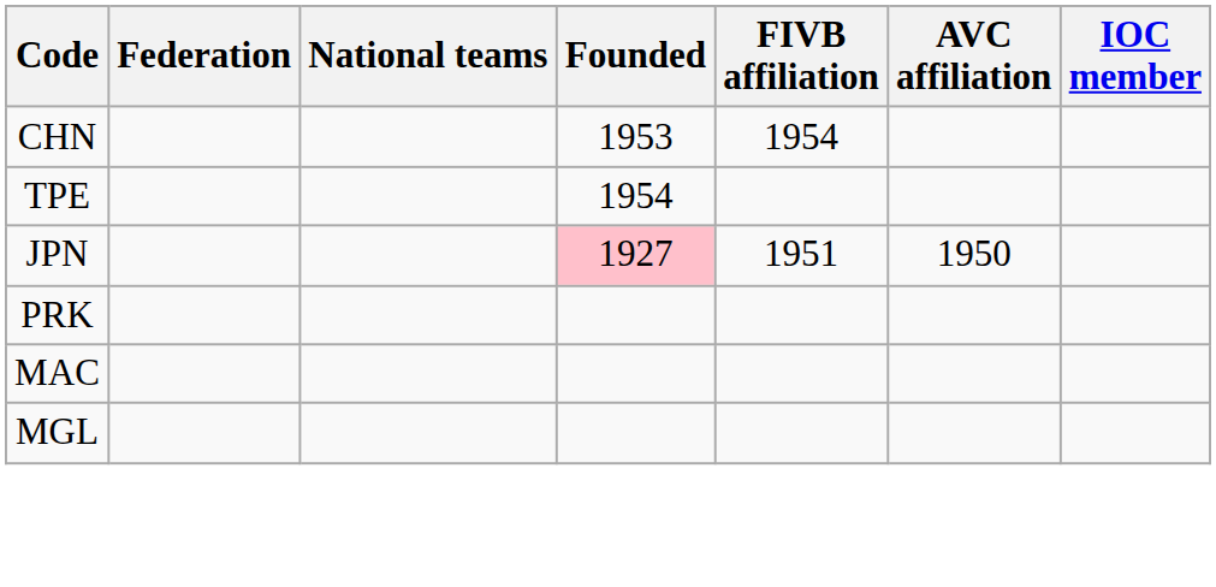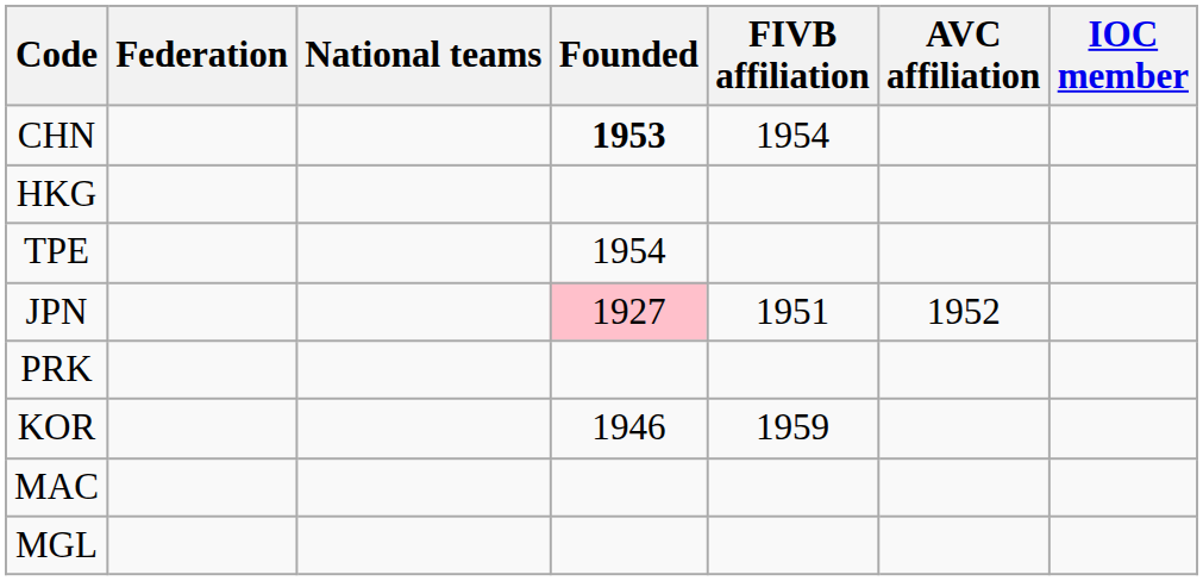CHN | Founded: normal -> bold
+ row: HKG
JPN | AVC affiliation: 1950 -> 1952
+ row: KOR | 1946 | 1959
